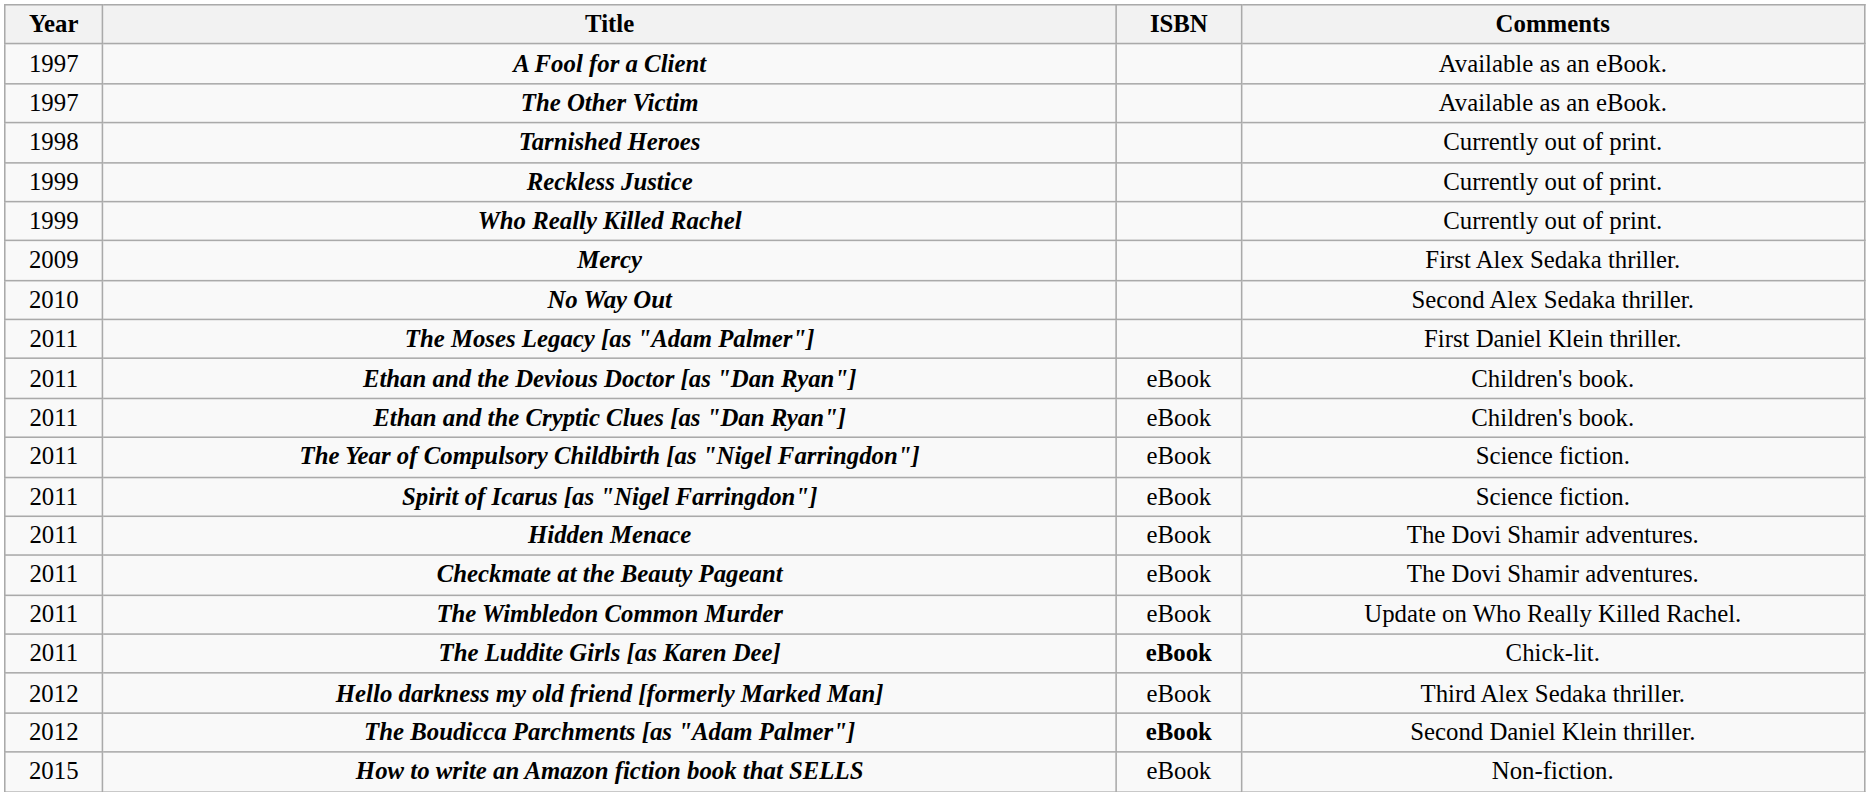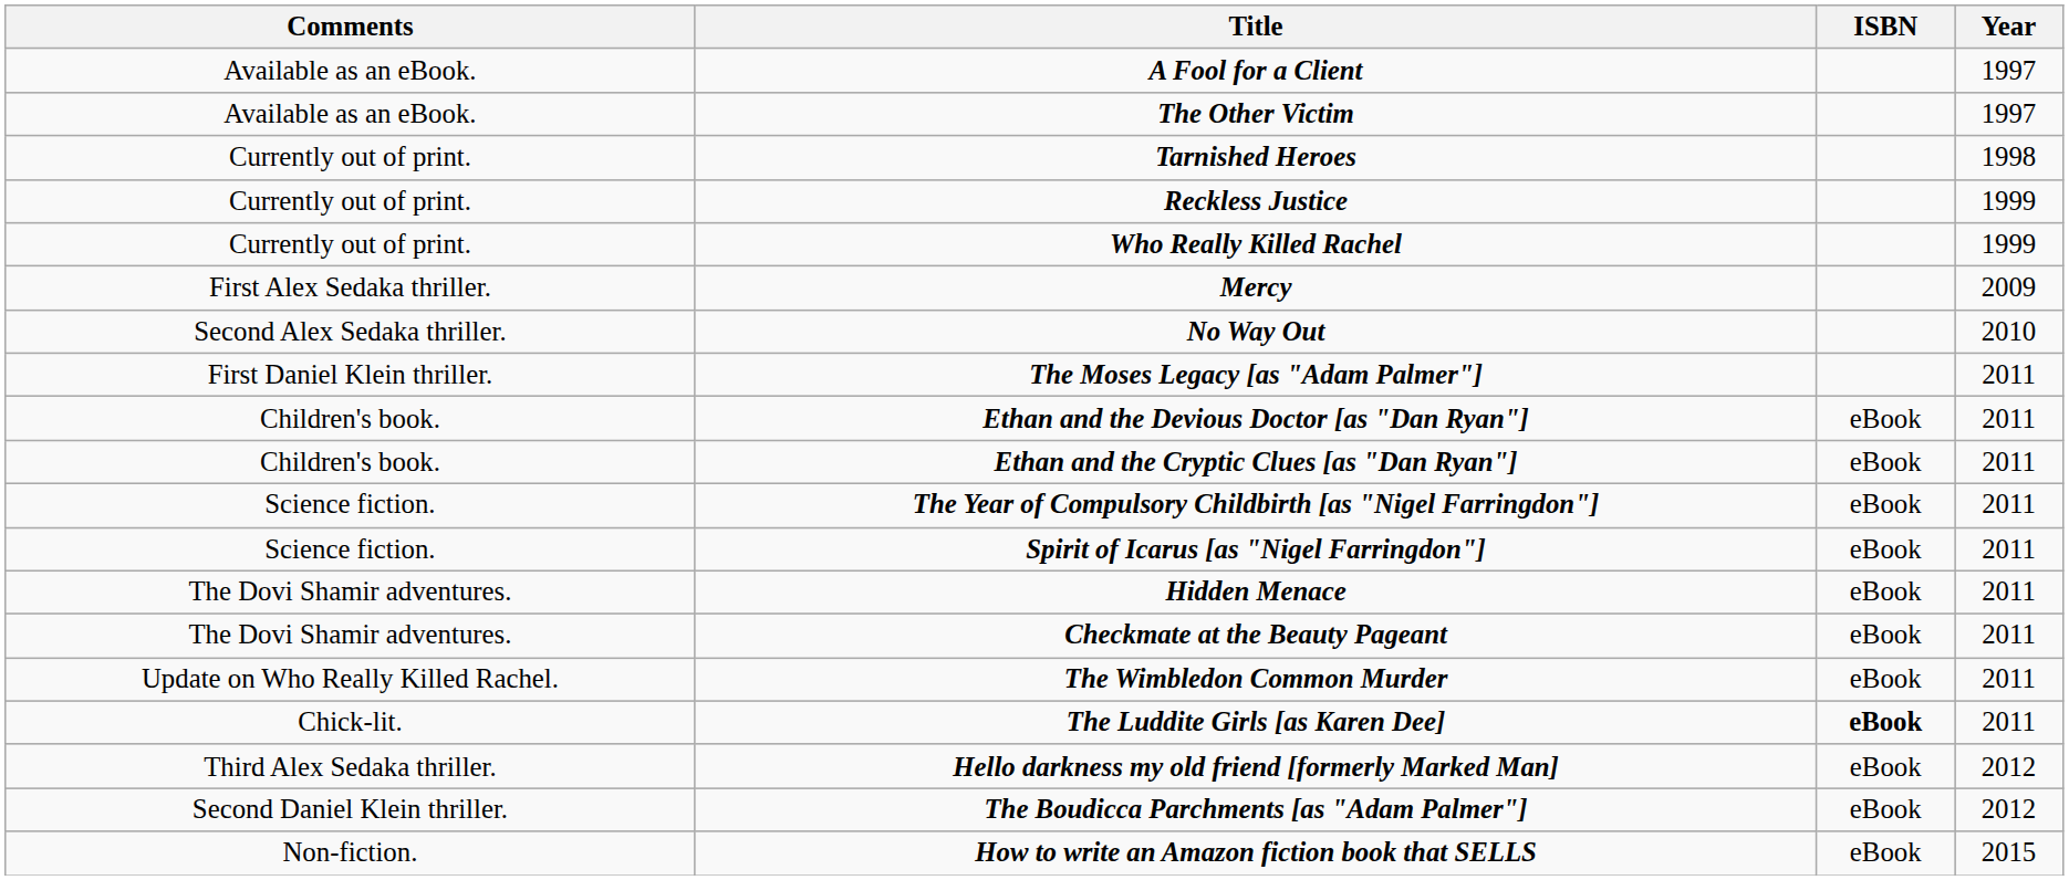columns swapped: Year <-> Comments
The Boudicca Parchments [as "Adam Palmer"] | ISBN: bold -> normal
